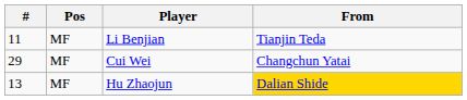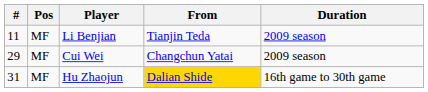+ column: Duration | 2009 season | 2009 season | 16th game to 30th game
Hu Zhaojun | #: 13 -> 31
